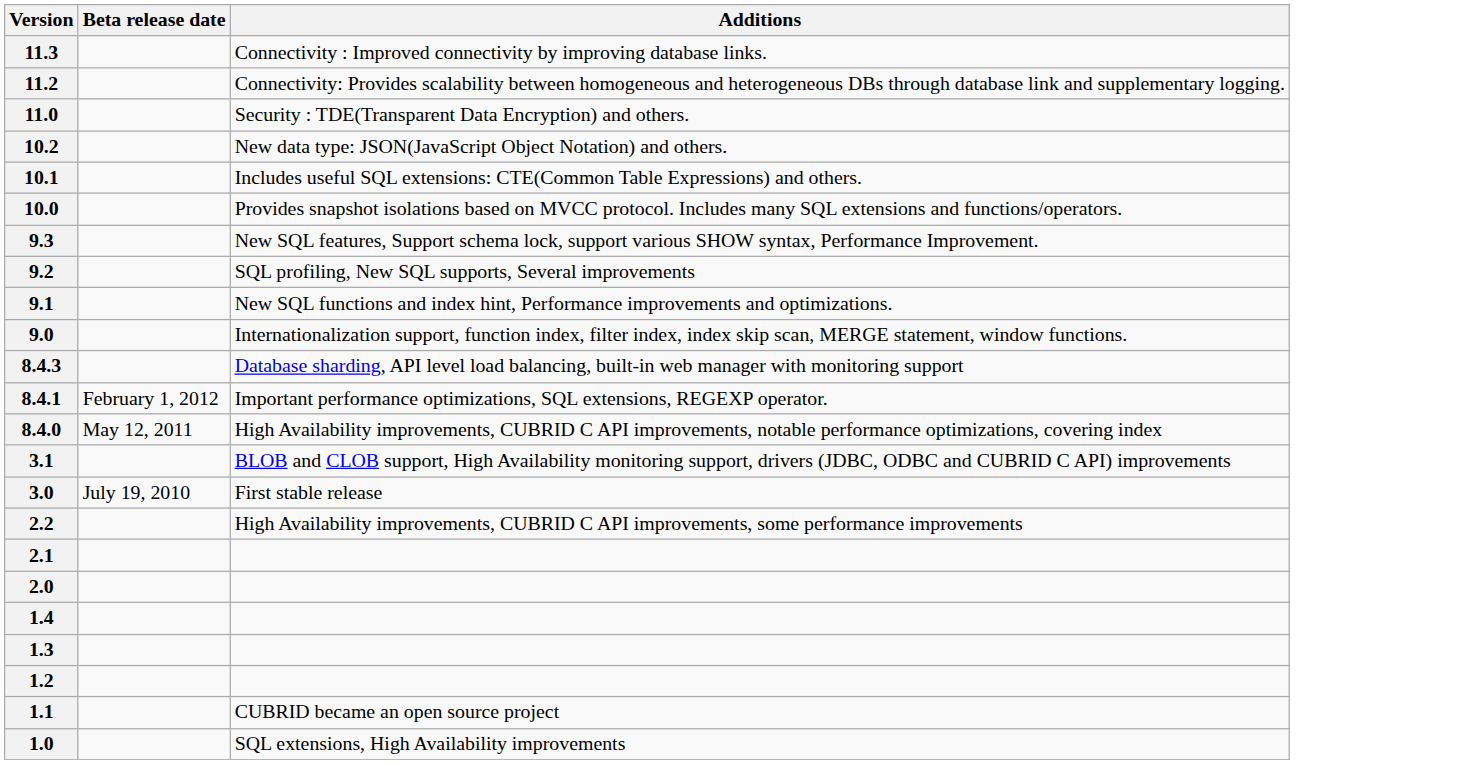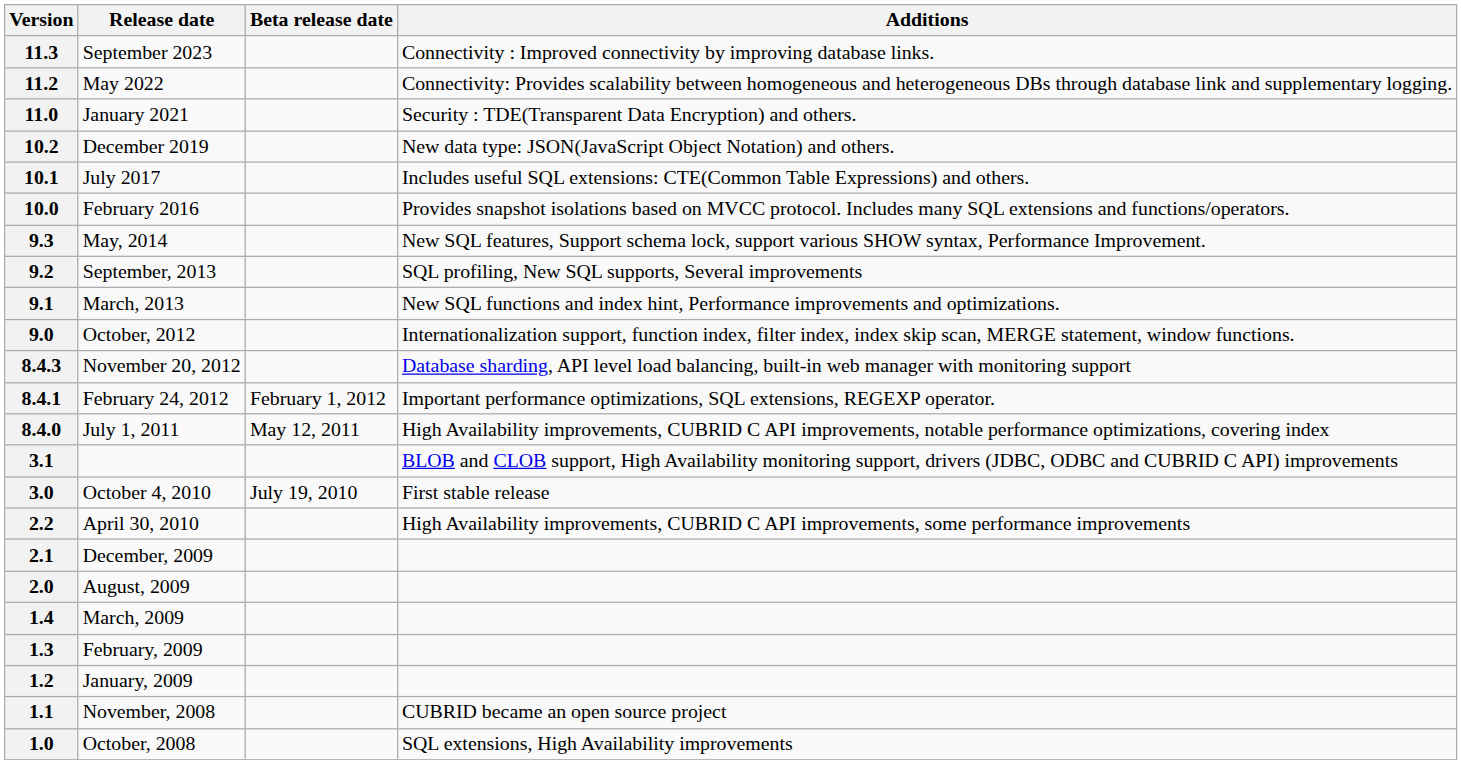+ column: Release date | September 2023 | May 2022 | January 2021 | December 2019 | July 2017 | February 2016 | May, 2014 | September, 2013 | March, 2013 | October, 2012 | November 20, 2012 | February 24, 2012 | July 1, 2011 | October 4, 2010 | April 30, 2010 | December, 2009 | August, 2009 | March, 2009 | February, 2009 | January, 2009 | November, 2008 | October, 2008
